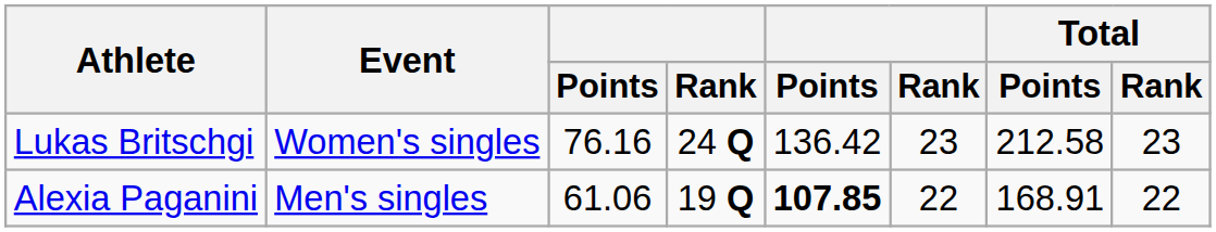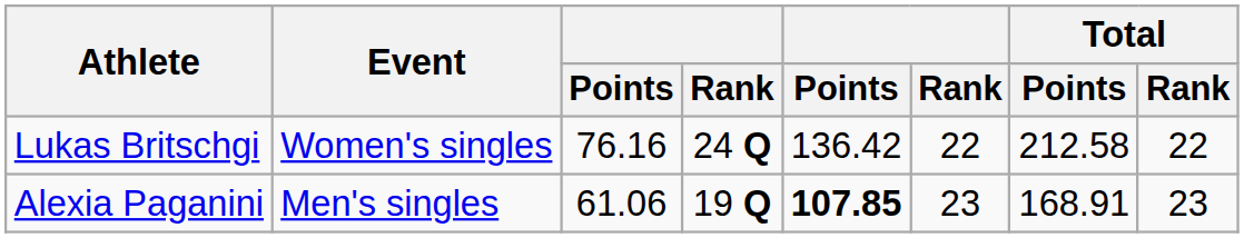Lukas Britschgi | column 6: 23 -> 22
Lukas Britschgi | Total / Rank: 23 -> 22
Alexia Paganini | column 6: 22 -> 23
Alexia Paganini | Total / Rank: 22 -> 23
